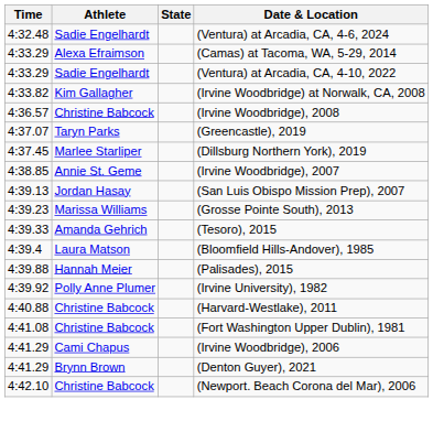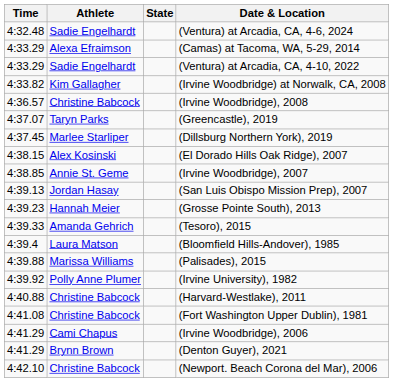+ row: 4:38.15 | Alex Kosinski | (El Dorado Hills Oak Ridge), 2007
(Grosse Pointe South), 2013 | Athlete: Marissa Williams -> Hannah Meier
(Palisades), 2015 | Athlete: Hannah Meier -> Marissa Williams
